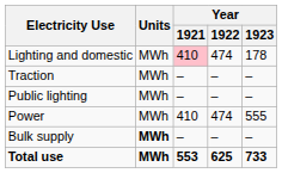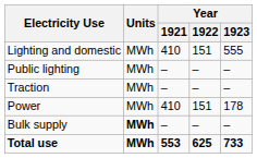Lighting and domestic | Year / 1921: pink background -> no background
Lighting and domestic | Year / 1922: 474 -> 151
Lighting and domestic | Year / 1923: 178 -> 555
rows swapped: Public lighting <-> Traction
Power | Year / 1922: 474 -> 151
Power | Year / 1923: 555 -> 178
